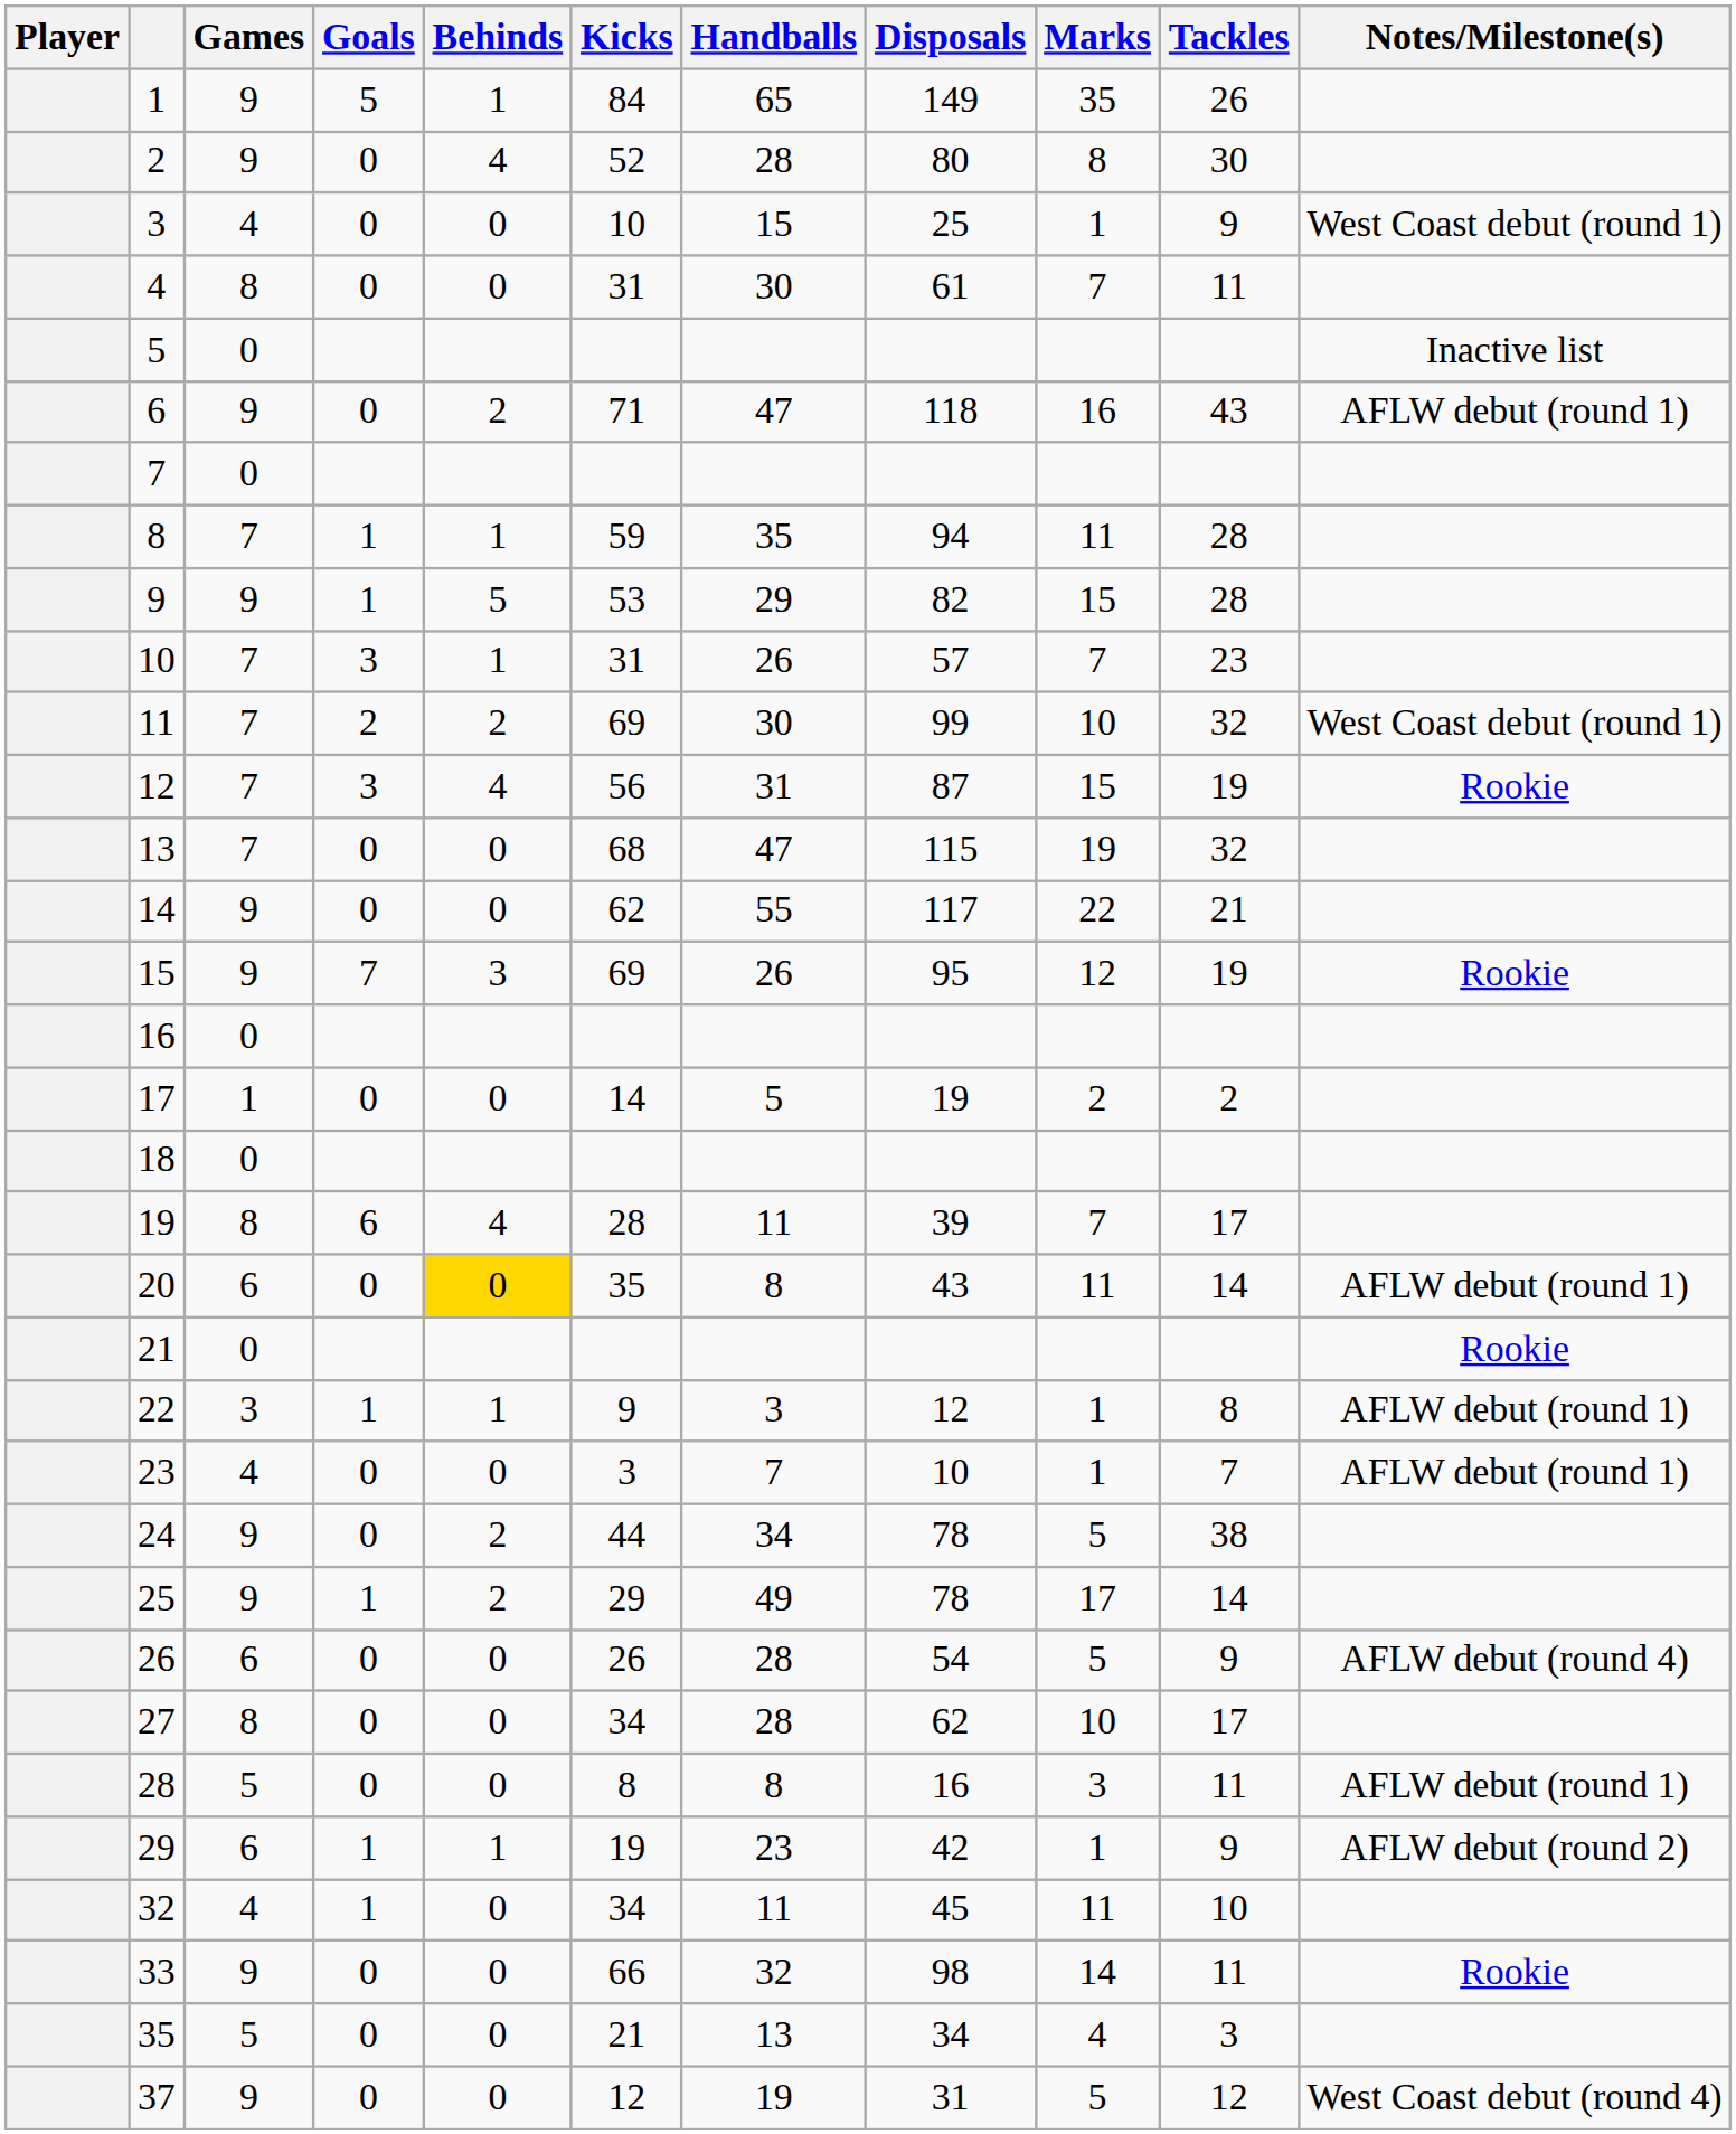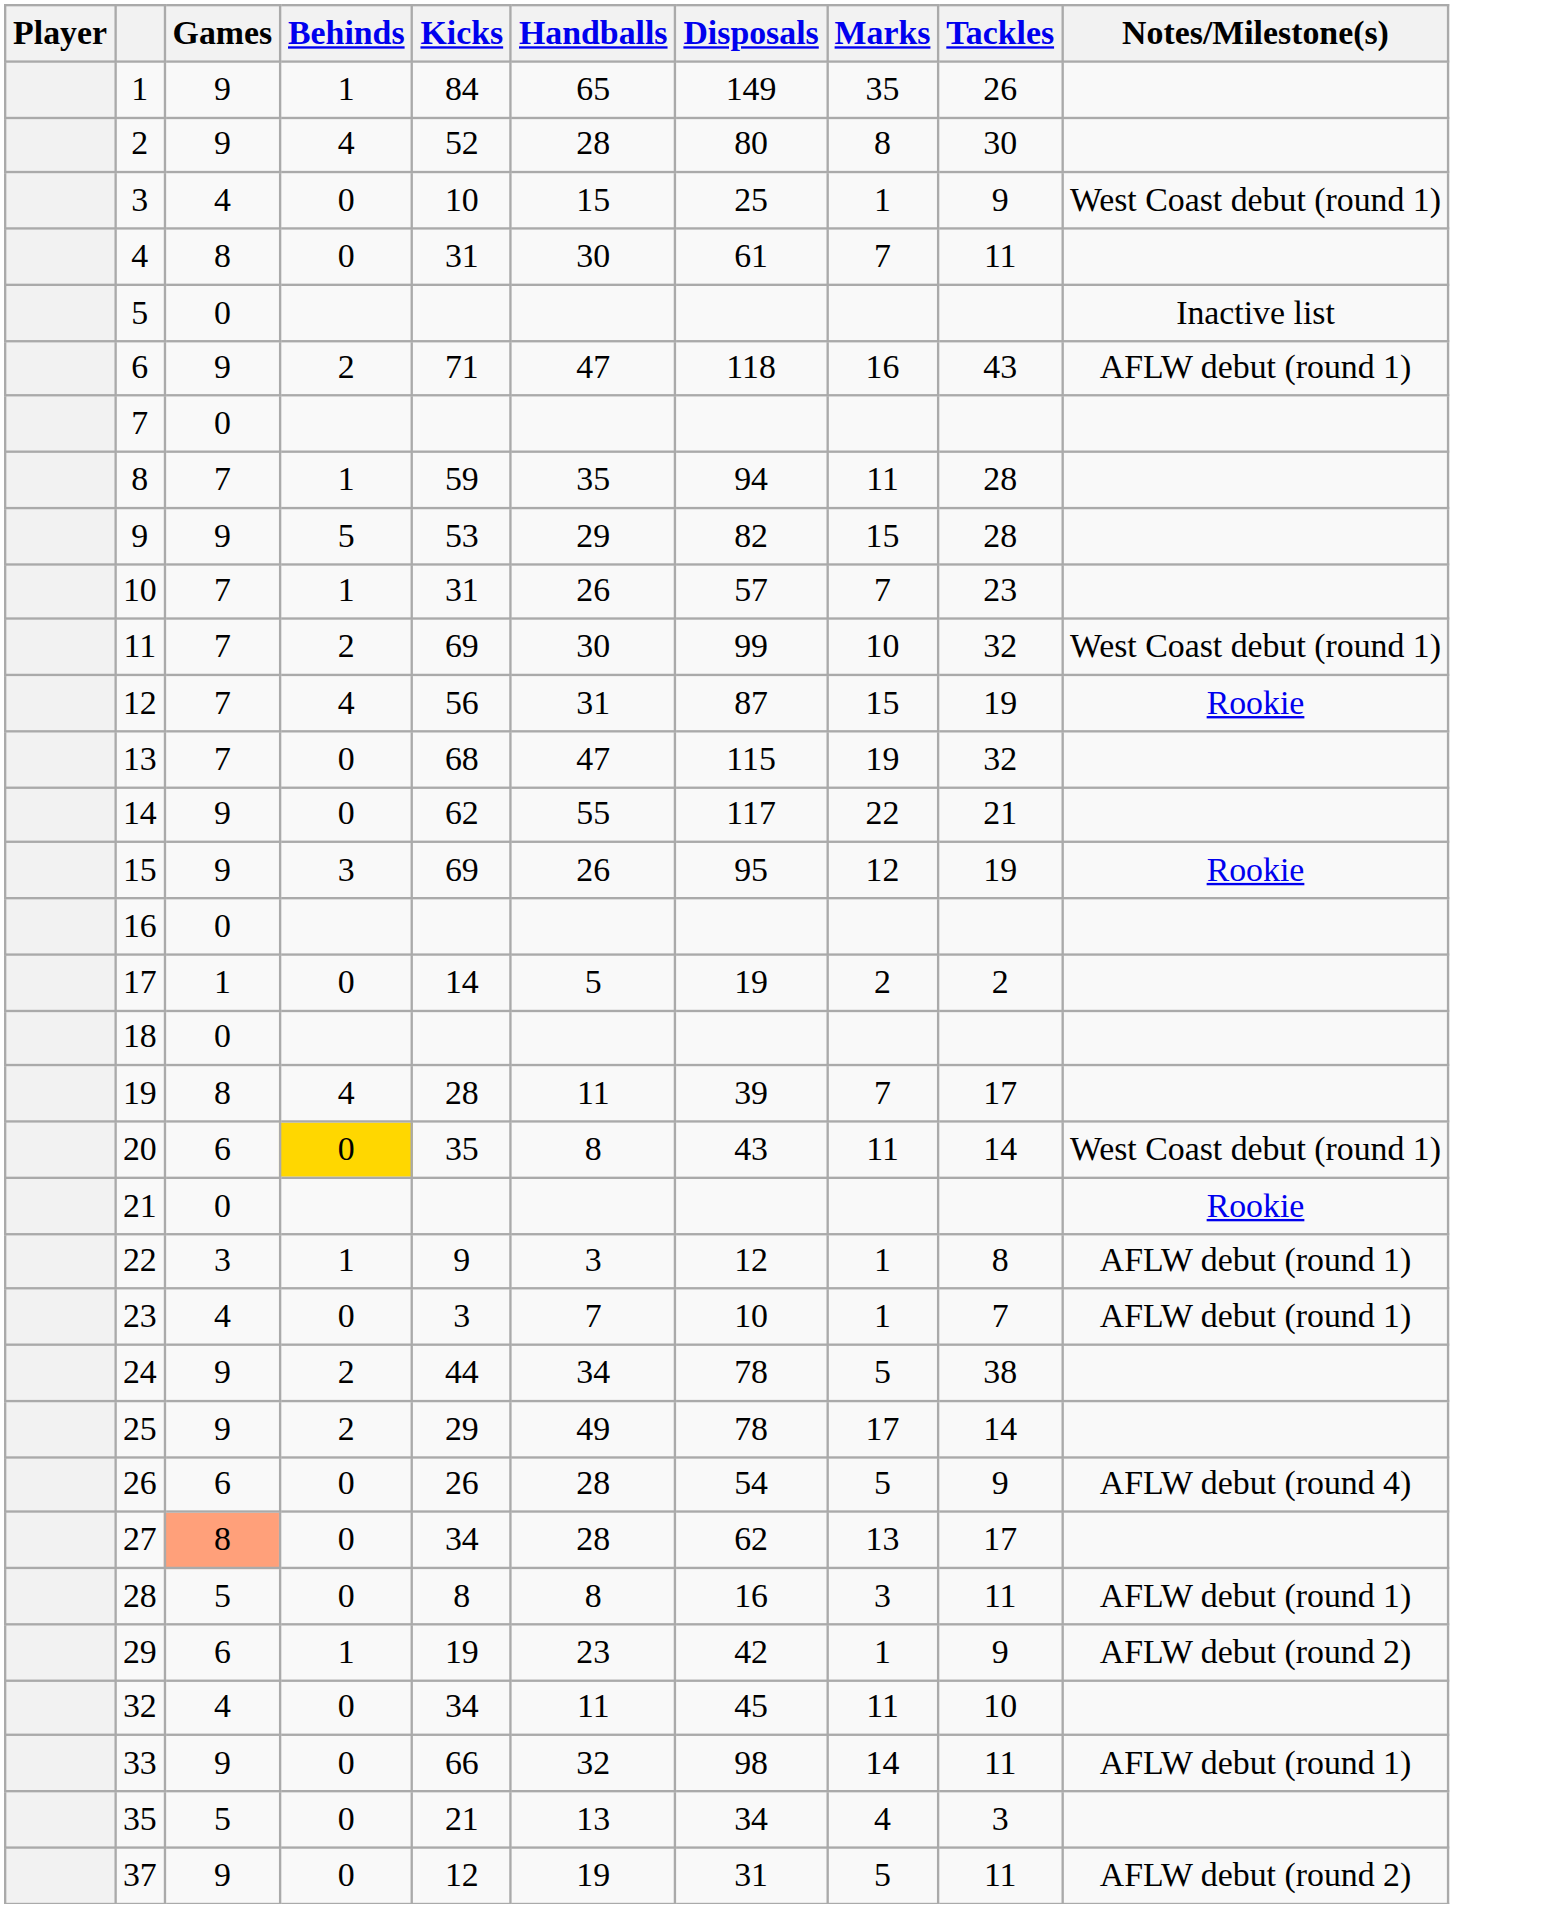- column: Goals | 5 | 0 | 0 | 0 | 0 | 1 | 1 | 3 | 2 | 3 | 0 | 0 | 7 | 0 | 6 | 0 | 1 | 0 | 0 | 1 | 0 | 0 | 0 | 1 | 1 | 0 | 0 | 0
20 | Notes/Milestone(s): AFLW debut (round 1) -> West Coast debut (round 1)
27 | Games: no background -> lightsalmon background
27 | Marks: 10 -> 13
33 | Notes/Milestone(s): Rookie -> AFLW debut (round 1)
37 | Tackles: 12 -> 11
37 | Notes/Milestone(s): West Coast debut (round 4) -> AFLW debut (round 2)
